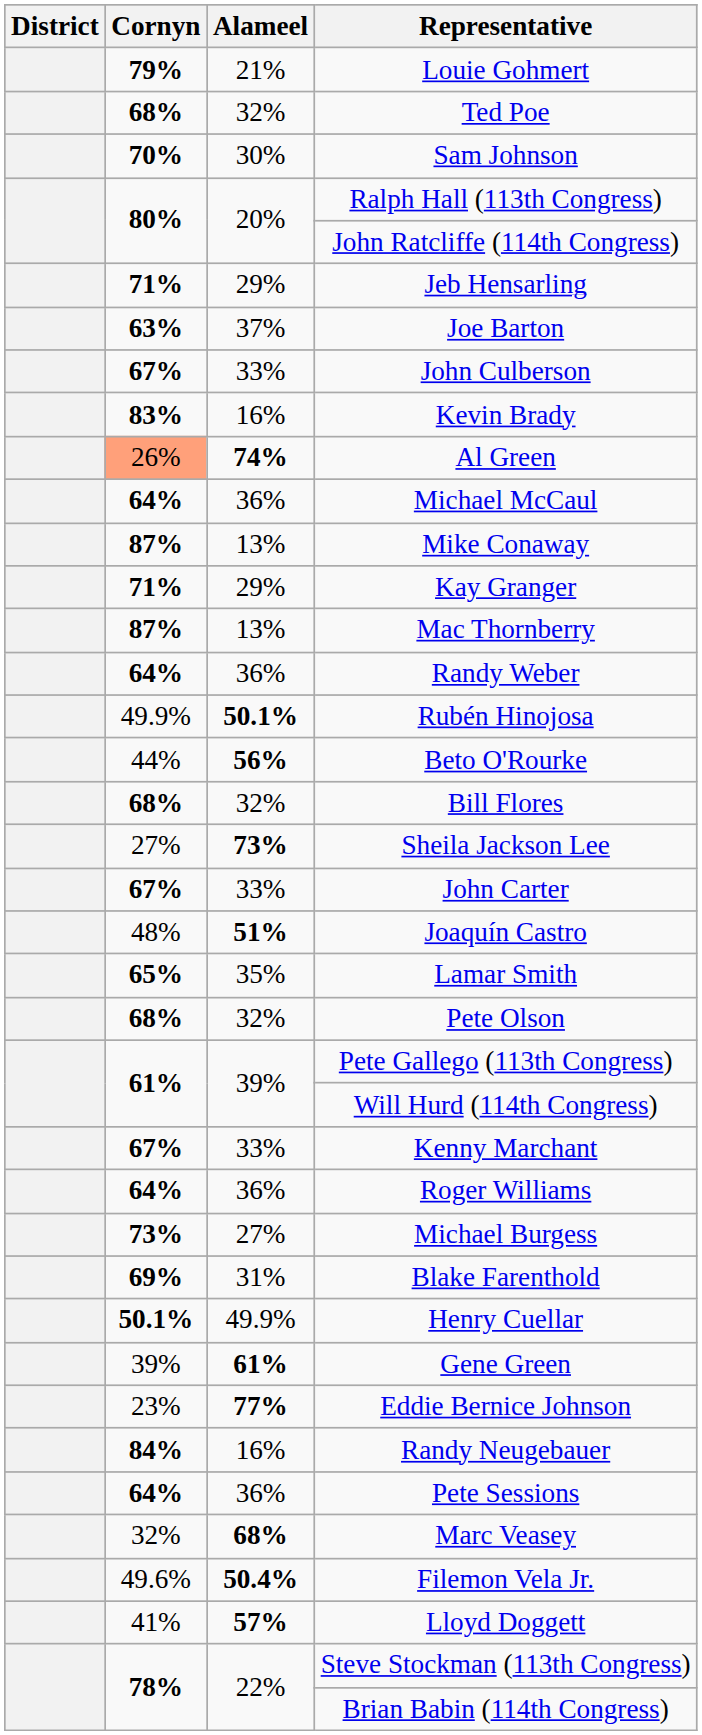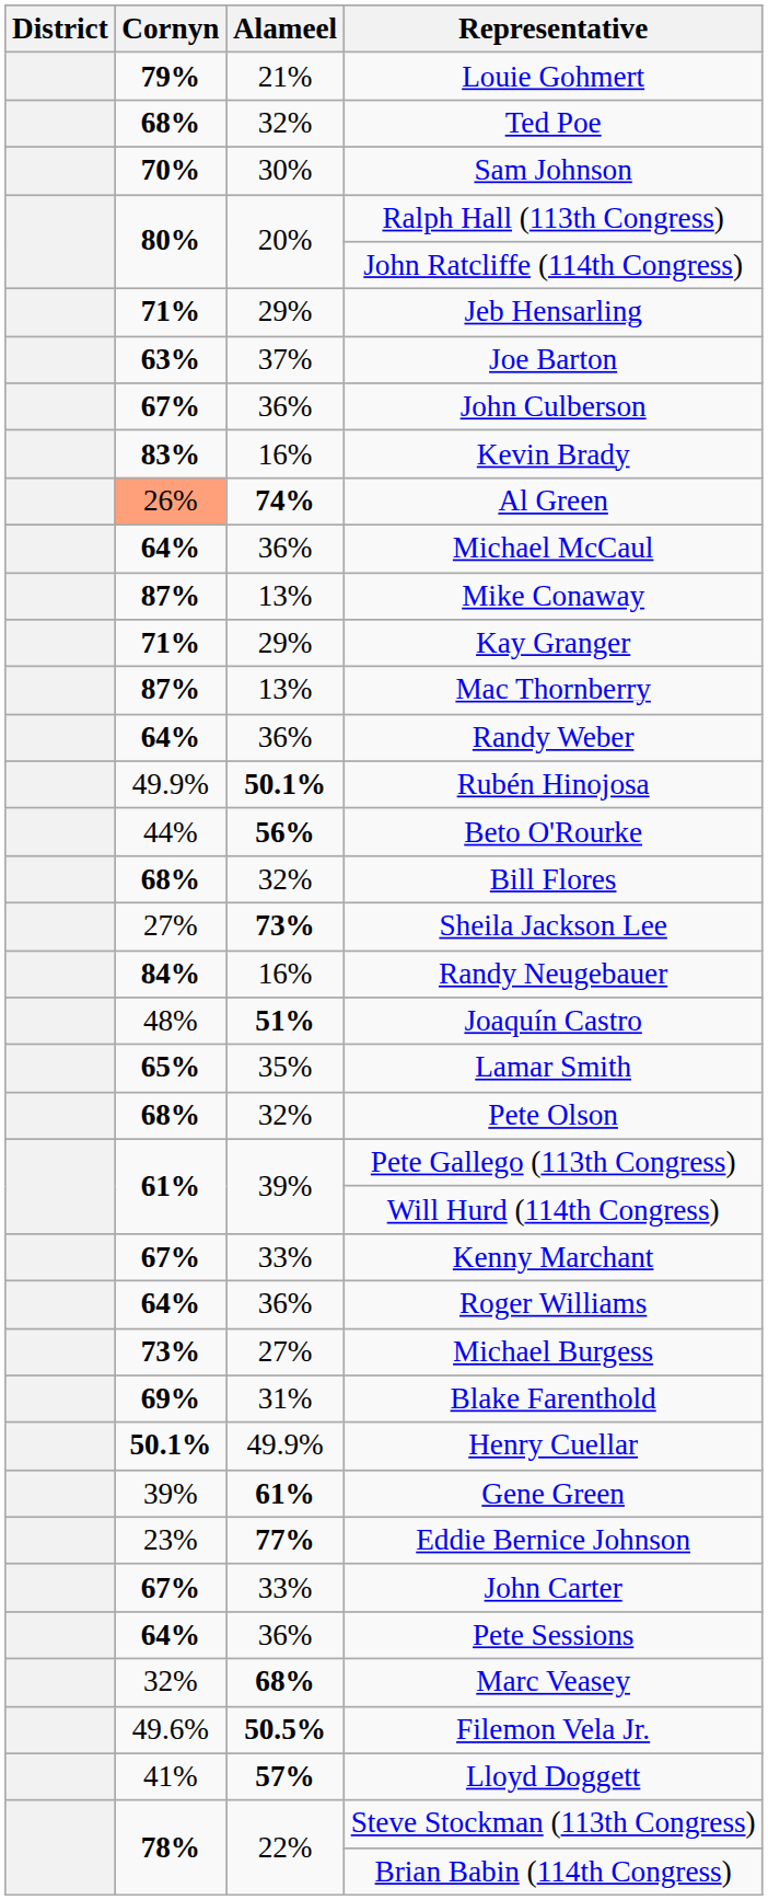John Culberson | Alameel: 33% -> 36%
rows swapped: Randy Neugebauer <-> John Carter
Filemon Vela Jr. | Alameel: 50.4% -> 50.5%
